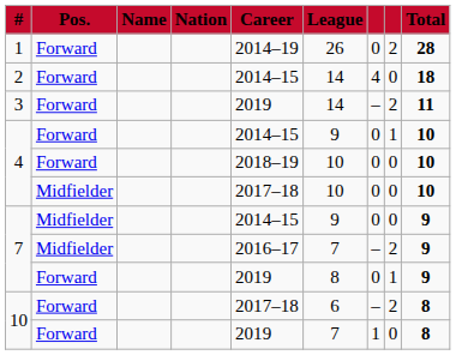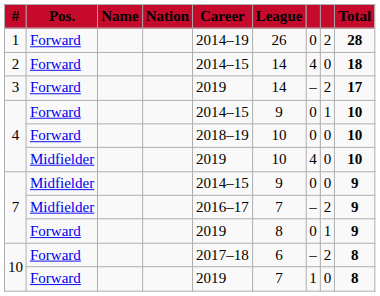3 | Total: 11 -> 17
4 / Midfielder | Career: 2017–18 -> 2019
4 / Midfielder | column 7: 0 -> 4
